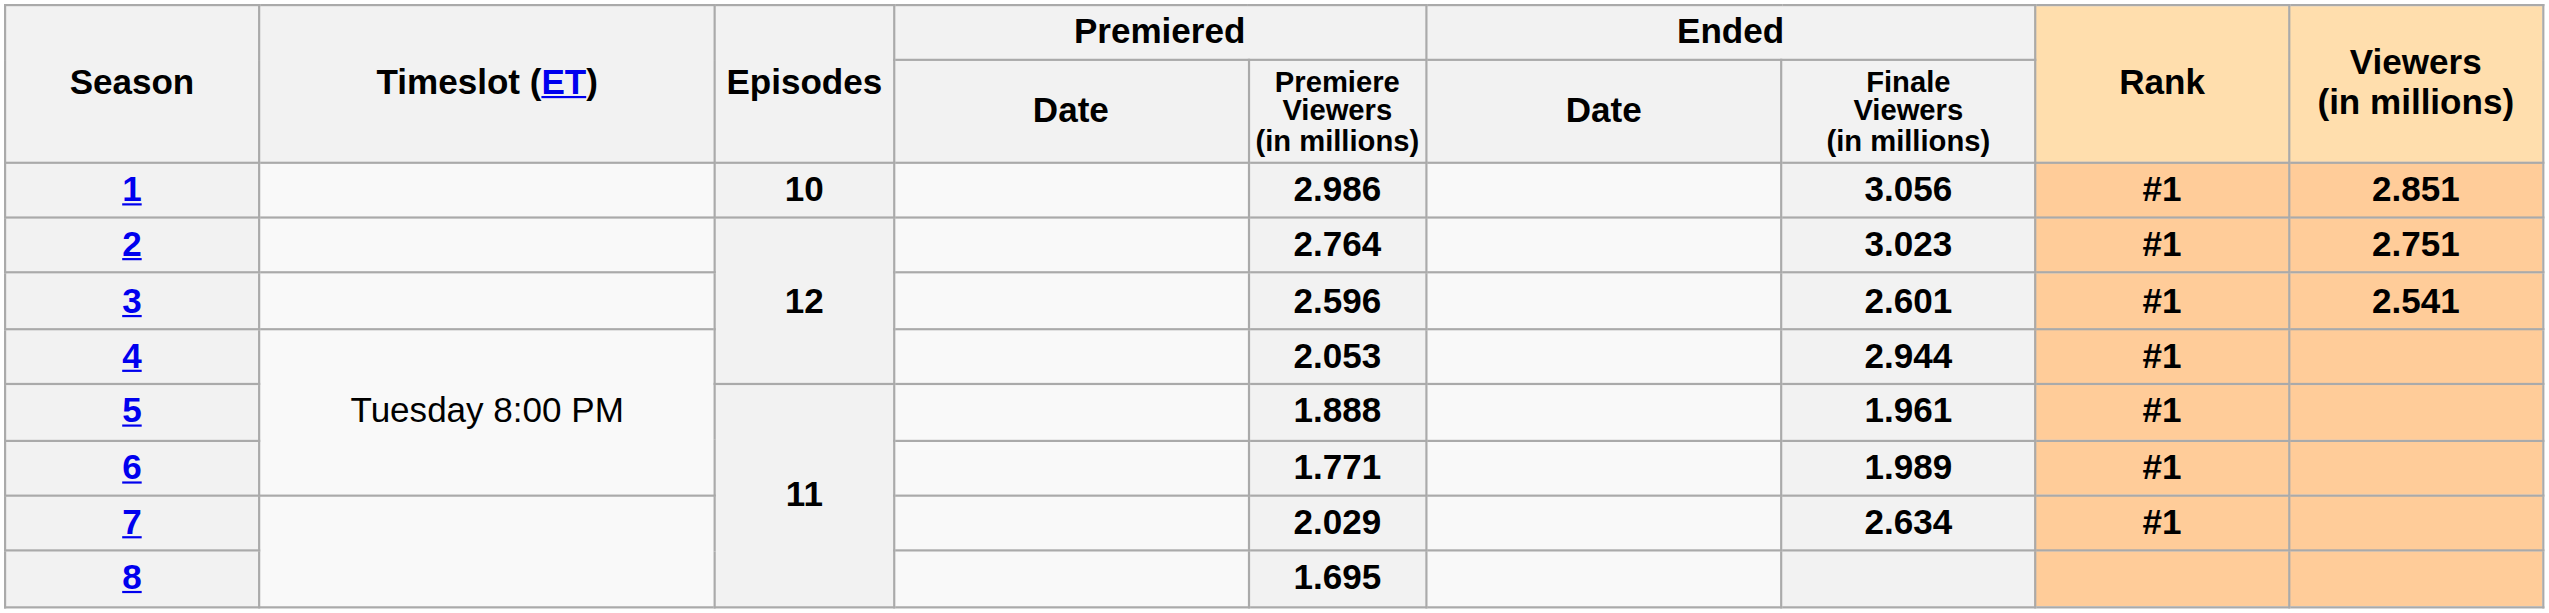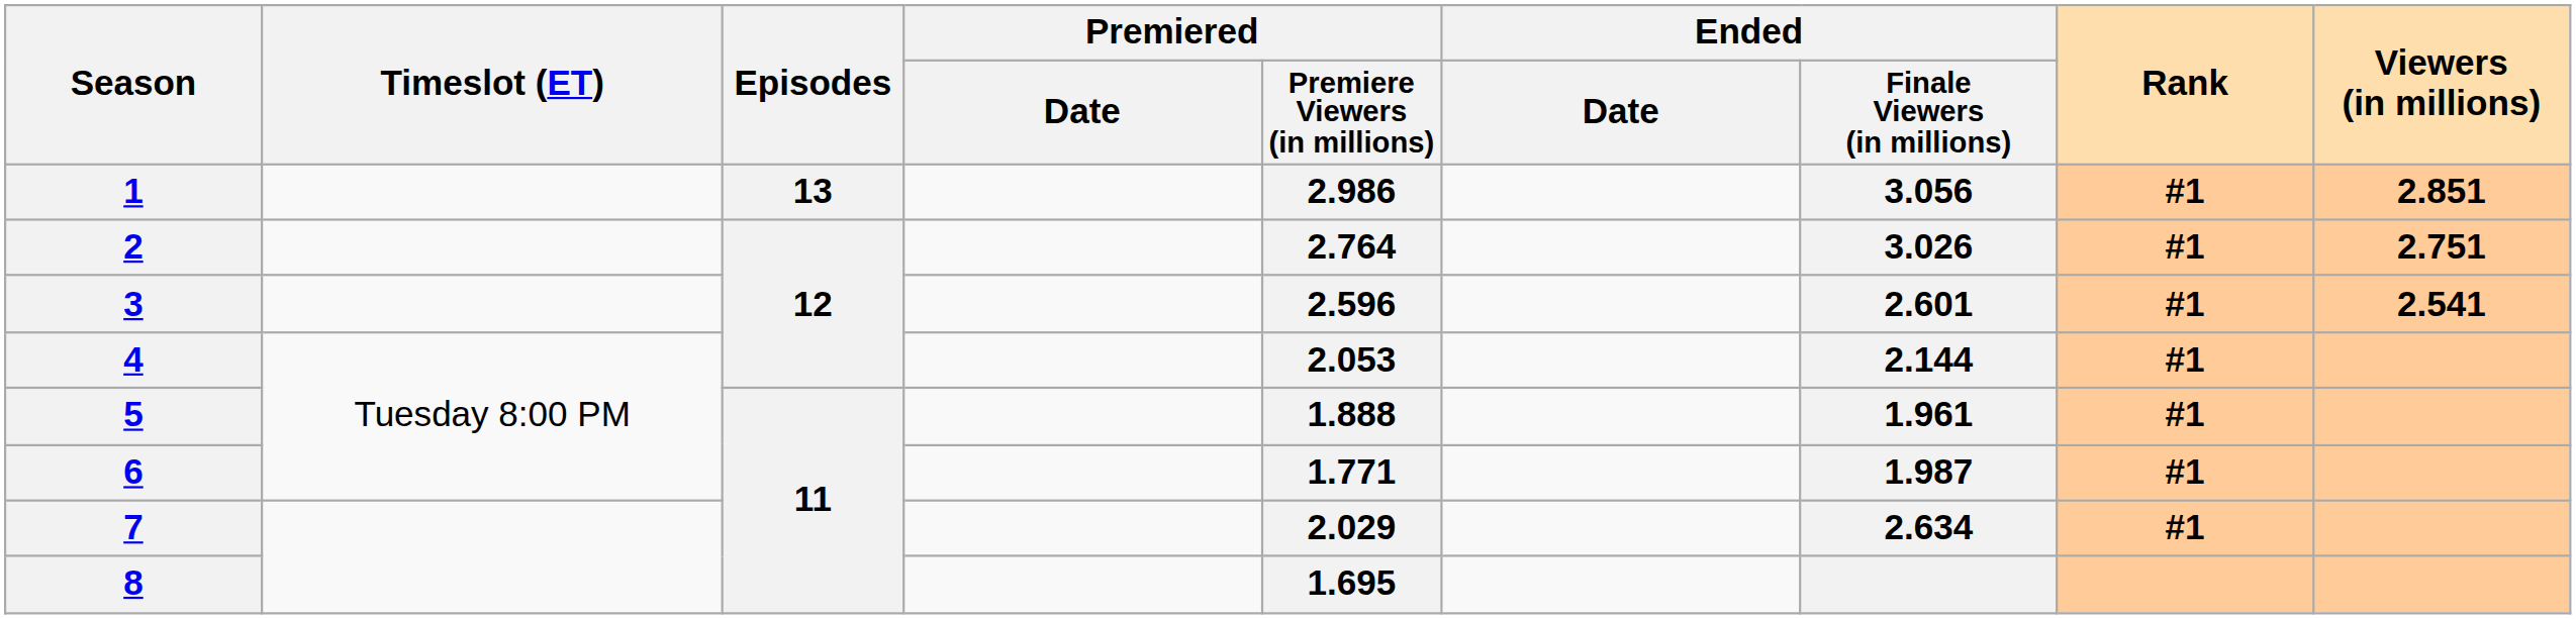1 | Episodes: 10 -> 13
2 | Ended / Finale Viewers (in millions): 3.023 -> 3.026
4 | Ended / Finale Viewers (in millions): 2.944 -> 2.144
6 | Ended / Finale Viewers (in millions): 1.989 -> 1.987
